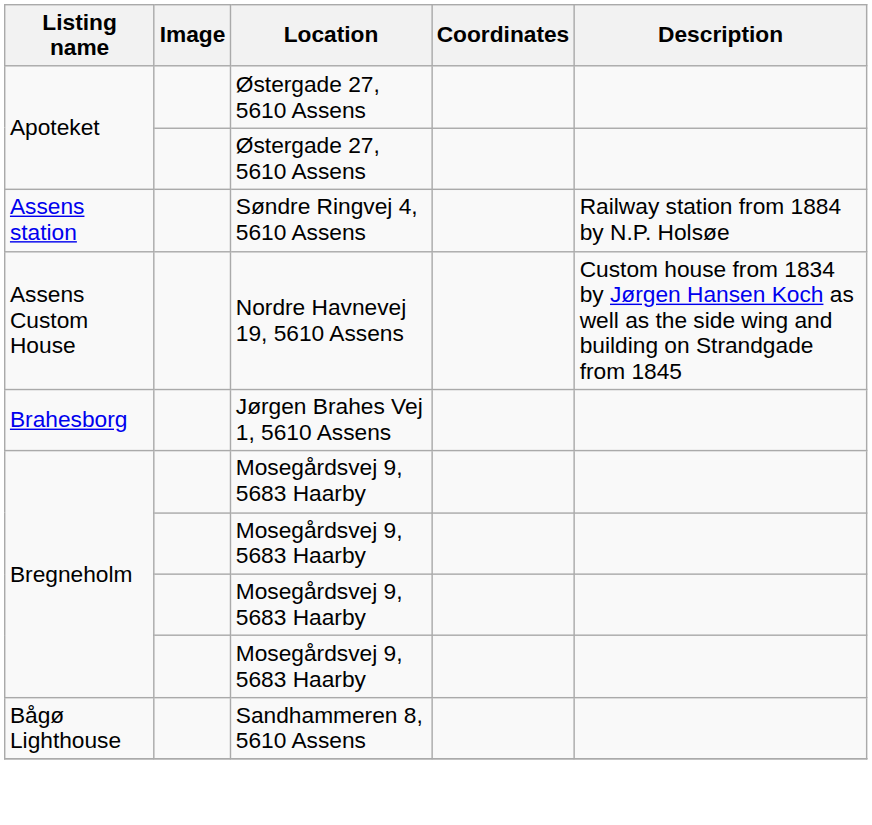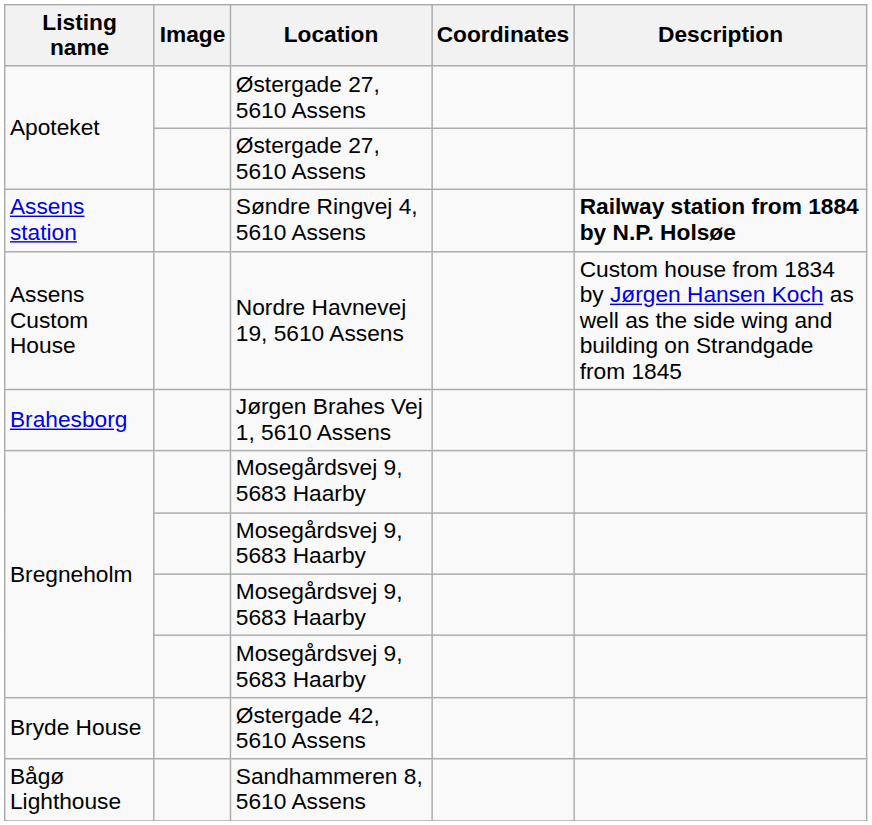Assens station | Description: normal -> bold
+ row: Bryde House | Østergade 42, 5610 Assens
